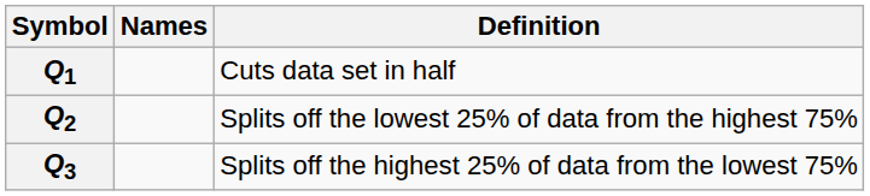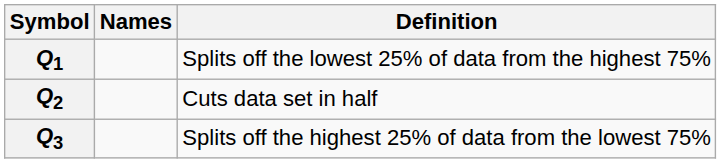Q1 | Definition: Cuts data set in half -> Splits off the lowest 25% of data from the highest 75%
Q2 | Definition: Splits off the lowest 25% of data from the highest 75% -> Cuts data set in half
